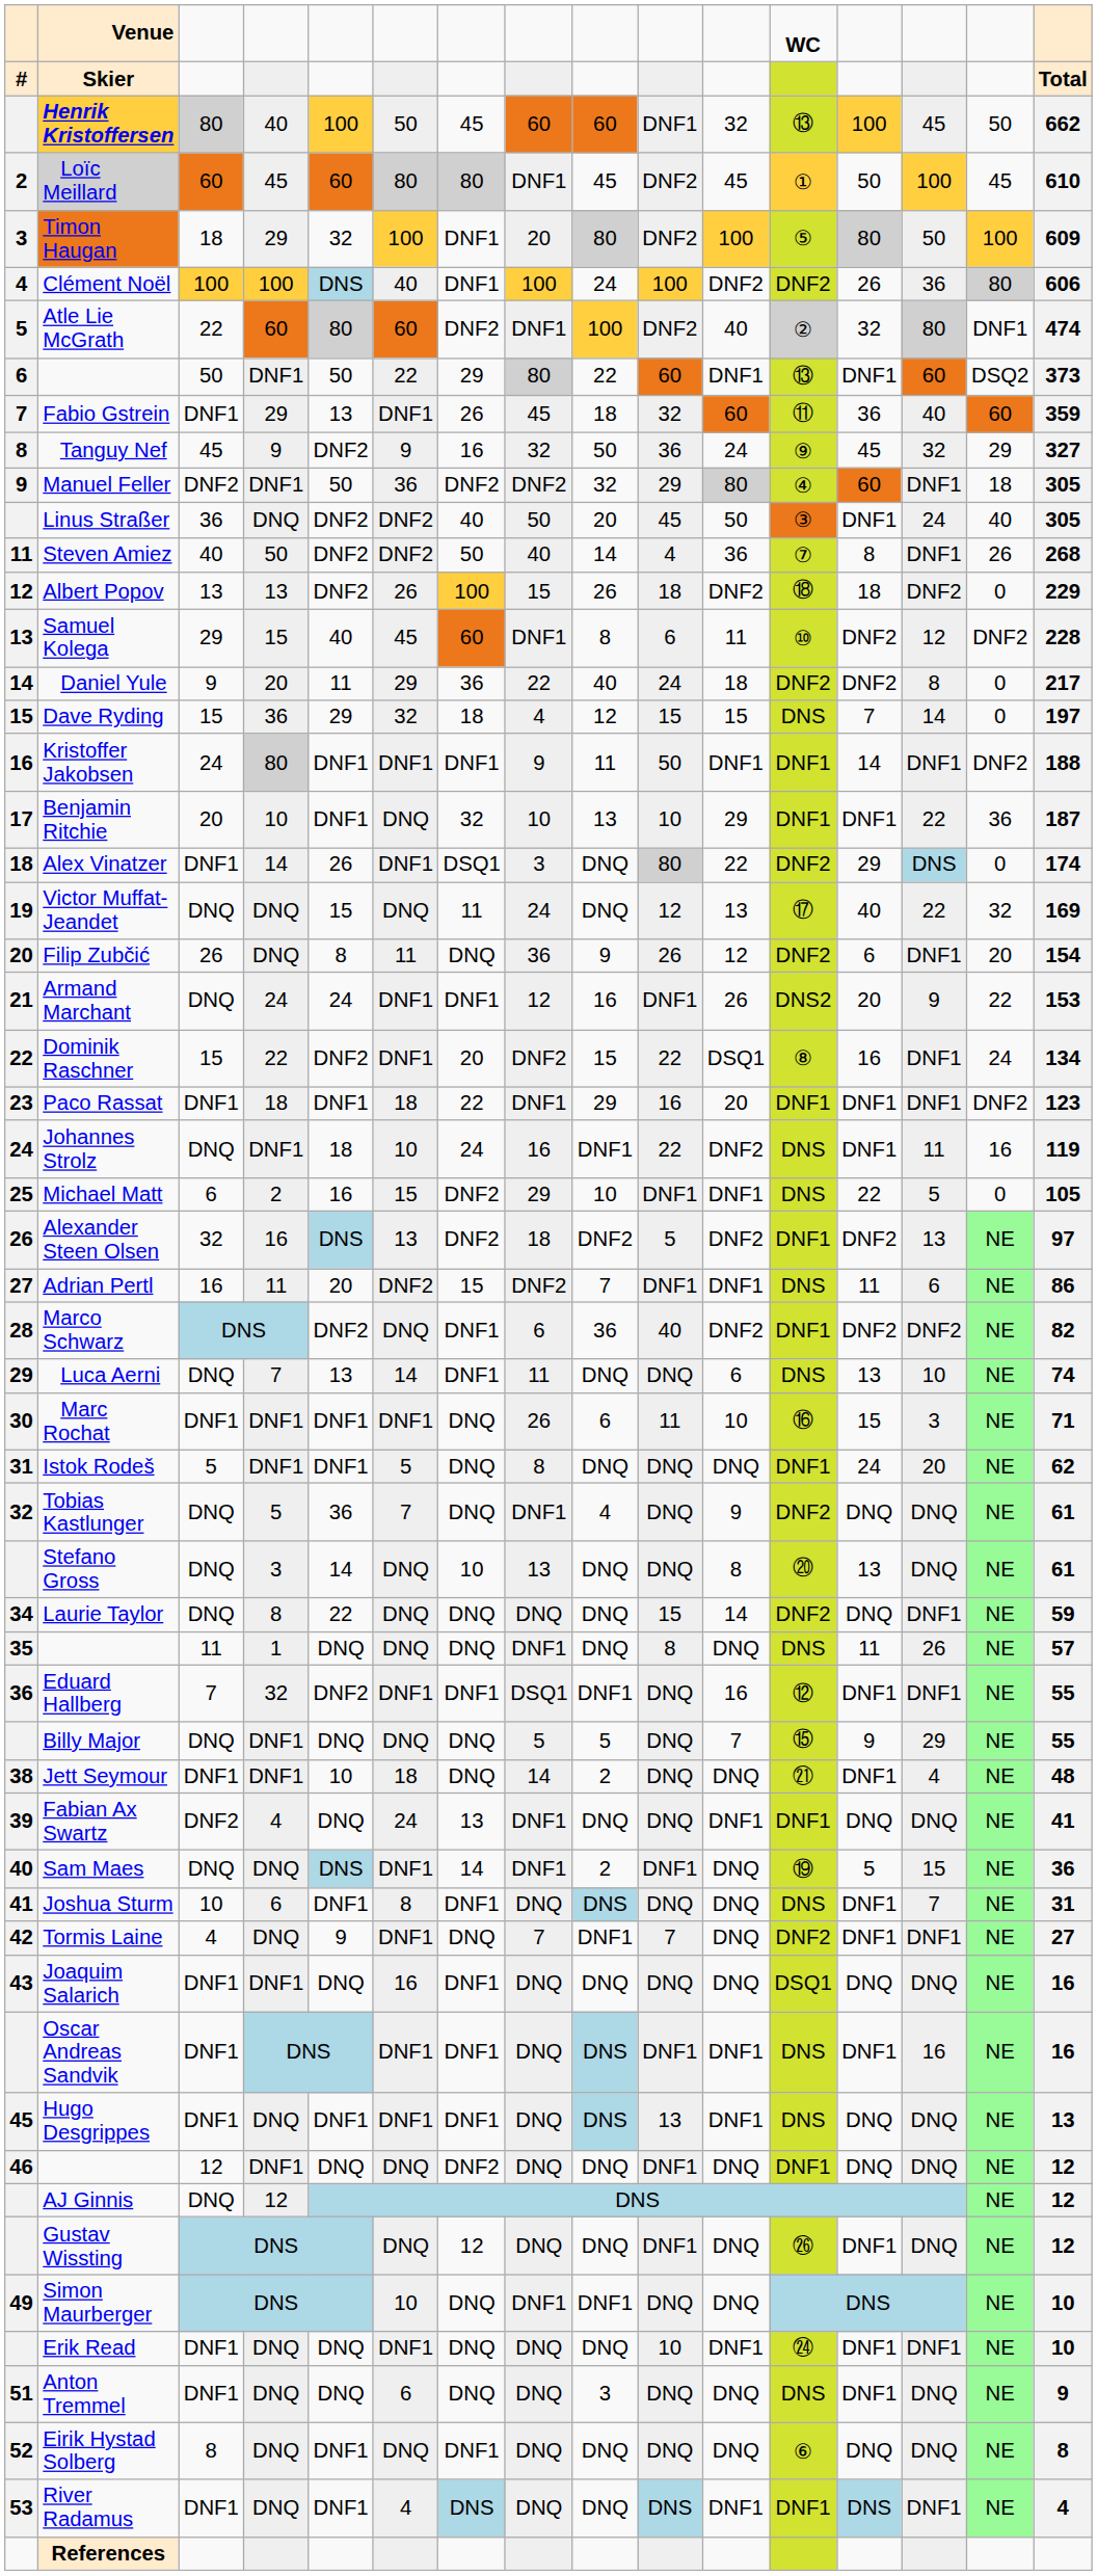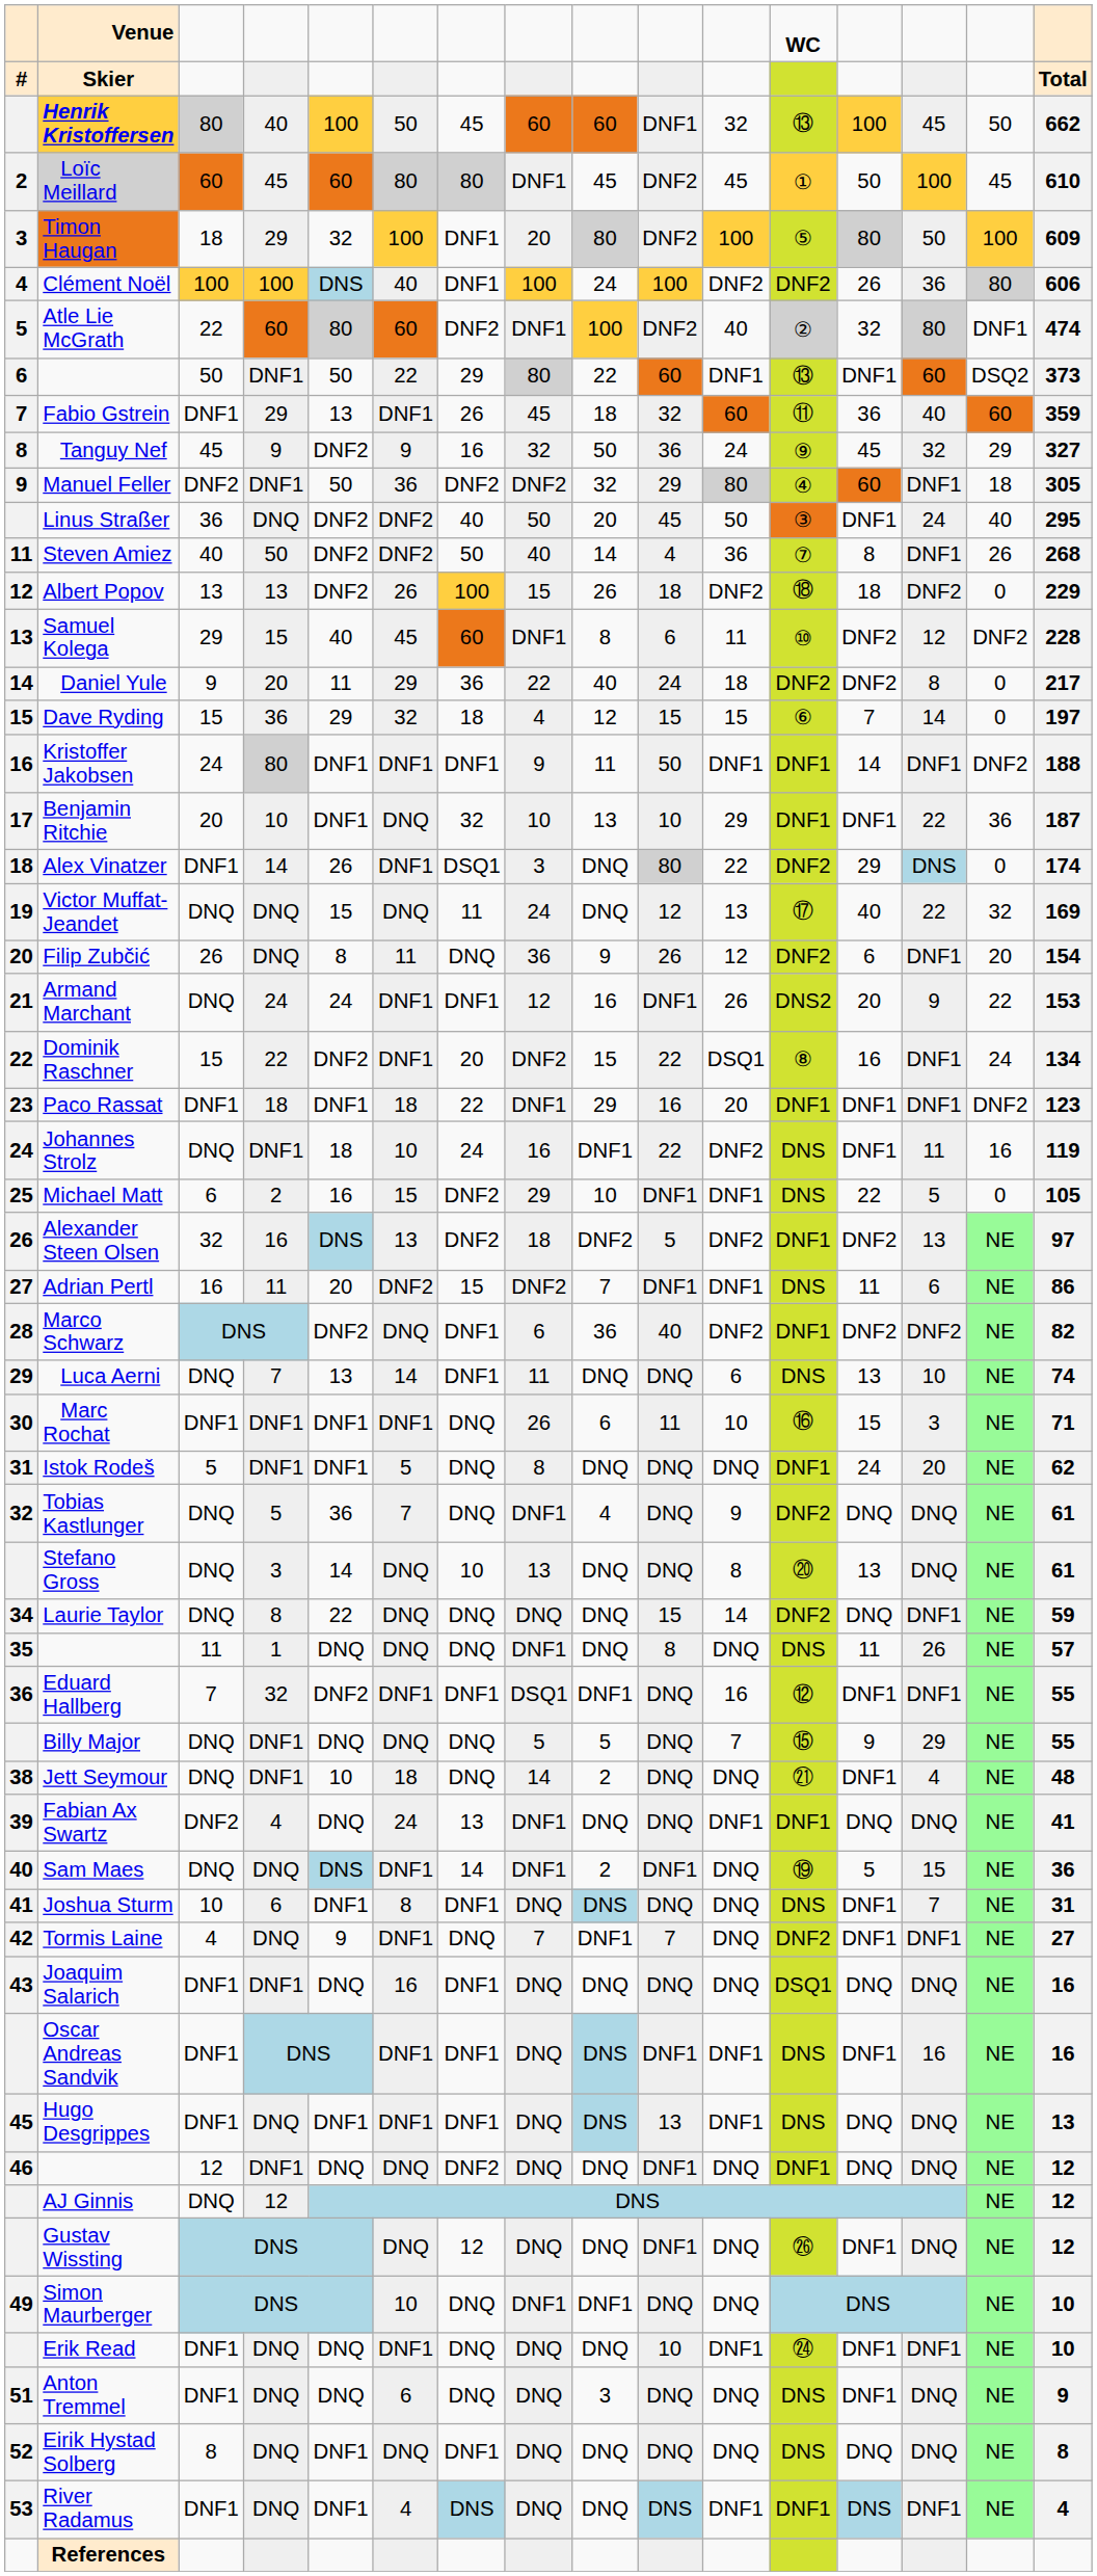Linus Straßer | column 16: 305 -> 295
Dave Ryding | column 12: DNS -> ⑥
Jett Seymour | column 3: DNF1 -> DNQ
Eirik Hystad Solberg | column 12: ⑥ -> DNS
